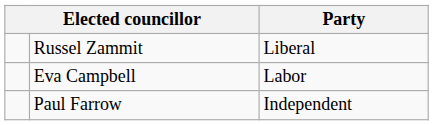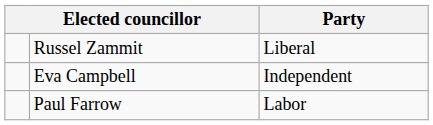Eva Campbell | Party: Labor -> Independent
Paul Farrow | Party: Independent -> Labor
